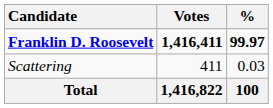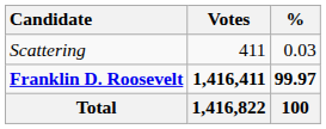rows swapped: Franklin D. Roosevelt <-> Scattering
